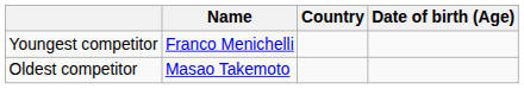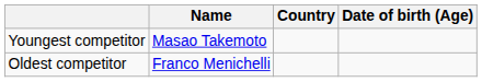Youngest competitor | Name: Franco Menichelli -> Masao Takemoto
Oldest competitor | Name: Masao Takemoto -> Franco Menichelli
